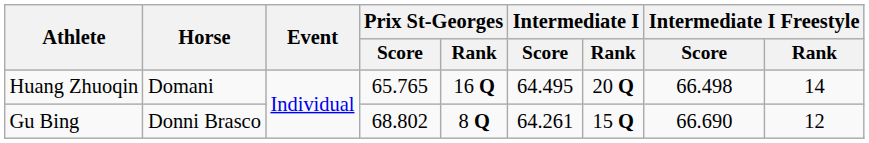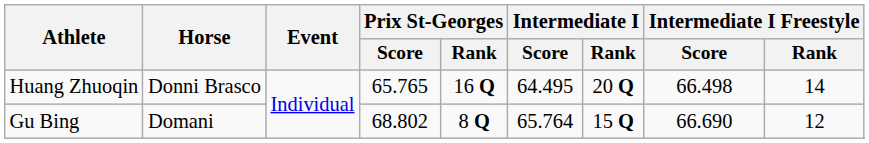Huang Zhuoqin | Horse: Domani -> Donni Brasco
Gu Bing | Horse: Donni Brasco -> Domani
Gu Bing | Intermediate I / Score: 64.261 -> 65.764
